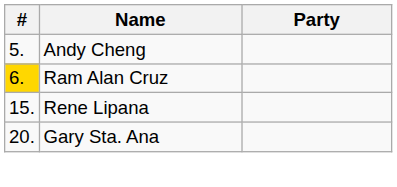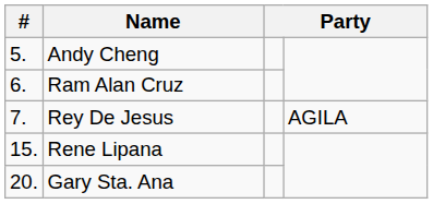Ram Alan Cruz | #: gold background -> no background
+ row: 7. | Rey De Jesus | AGILA
